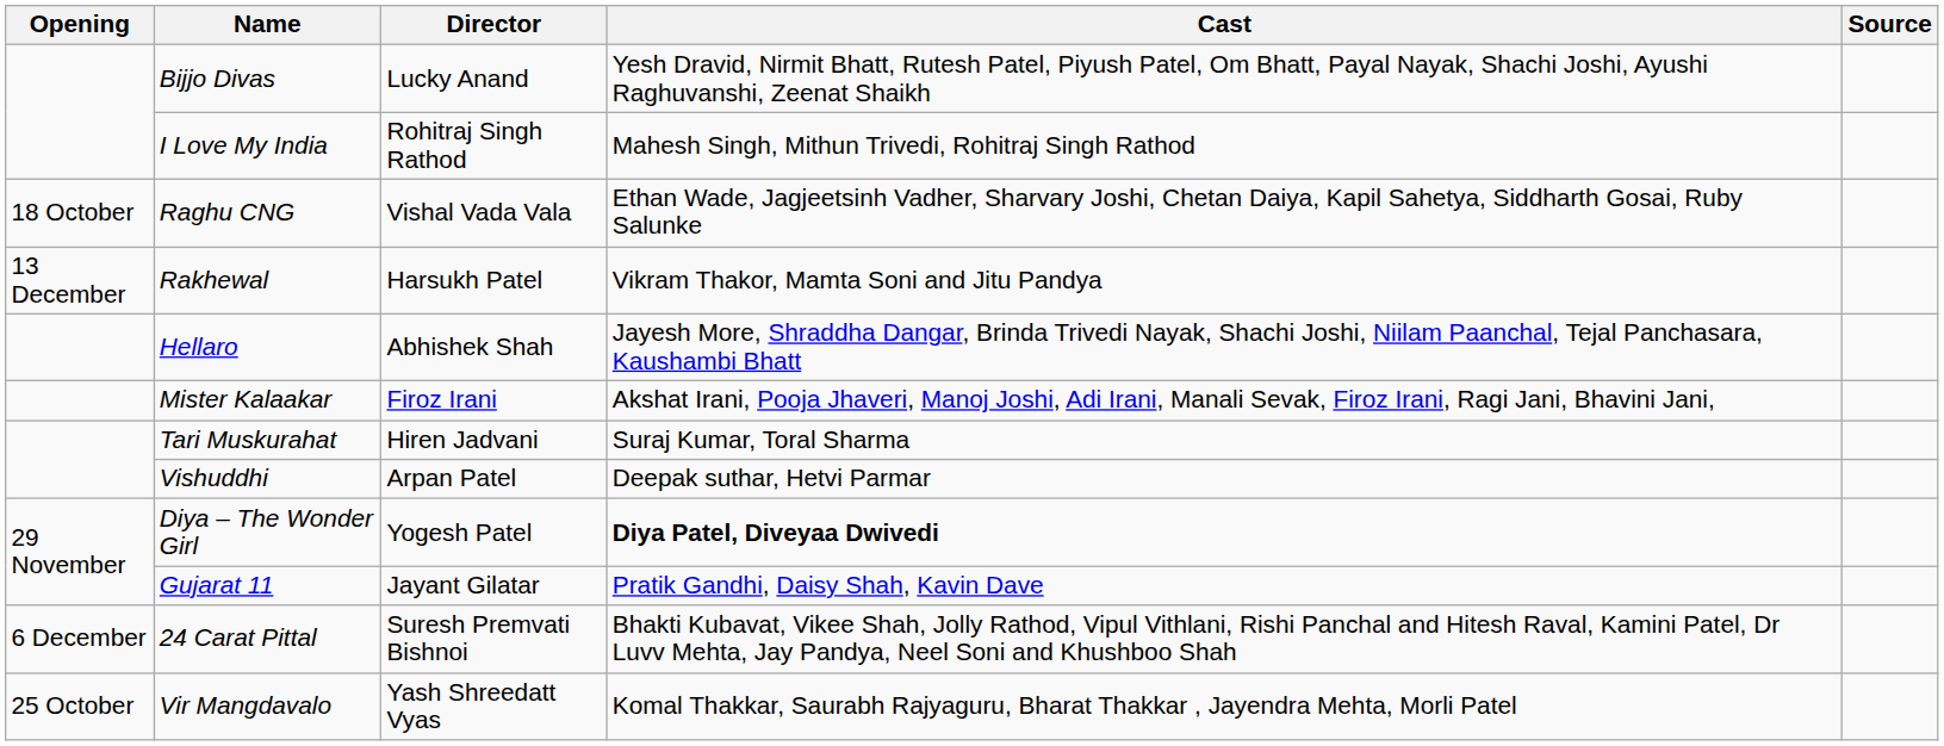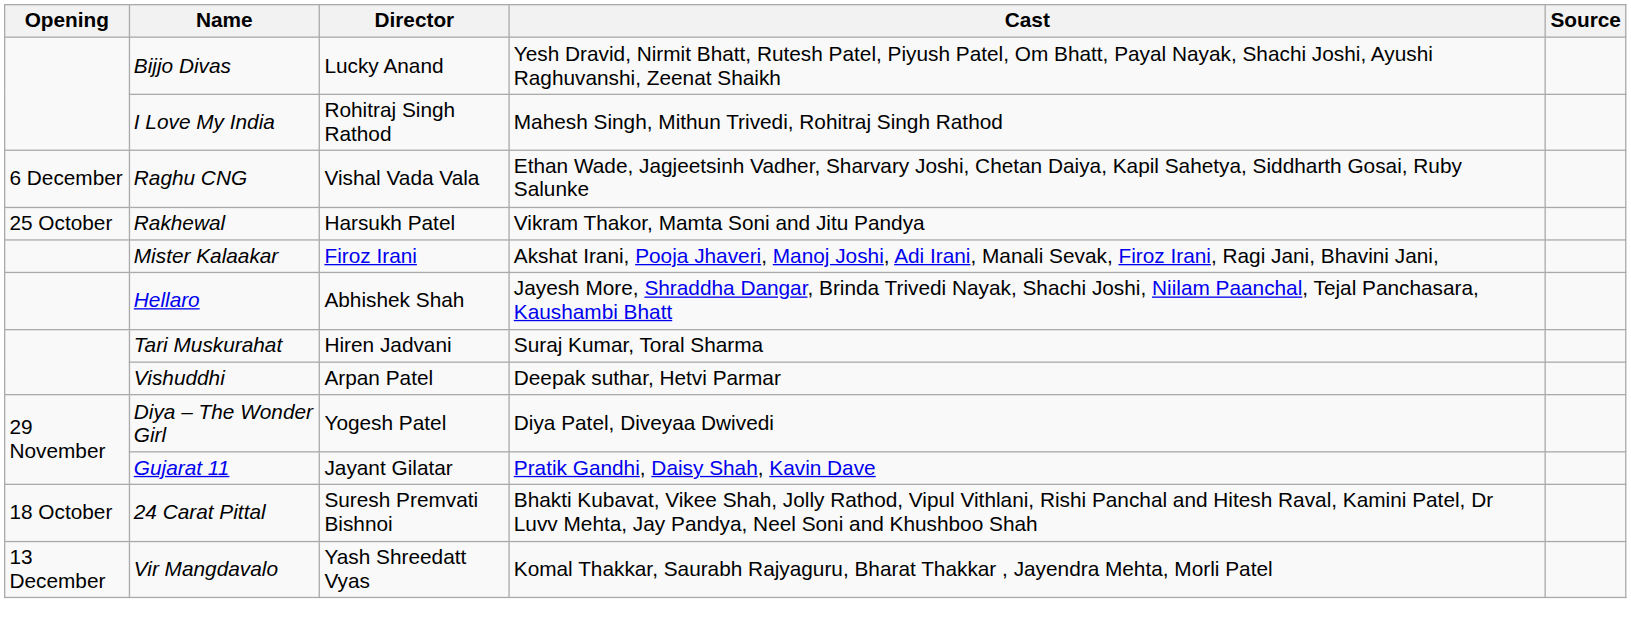Raghu CNG | Opening: 18 October -> 6 December
Rakhewal | Opening: 13 December -> 25 October
rows swapped: Hellaro <-> Mister Kalaakar
Diya – The Wonder Girl | Cast: bold -> normal
24 Carat Pittal | Opening: 6 December -> 18 October
Vir Mangdavalo | Opening: 25 October -> 13 December
